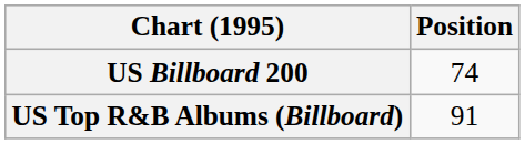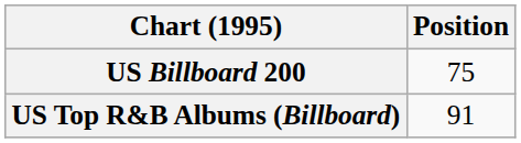US Billboard 200 | Position: 74 -> 75
